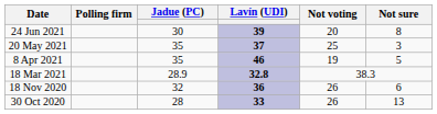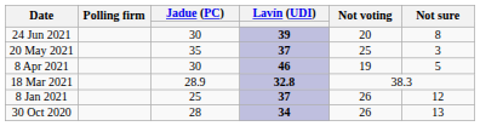8 Apr 2021 | Jadue (PC): 35 -> 30
+ row: 8 Jan 2021 | 25 | 37 | 26 | 12
- row: 18 Nov 2020 | 32 | 36 | 26 | 6
30 Oct 2020 | Lavín (UDI): 33 -> 34
